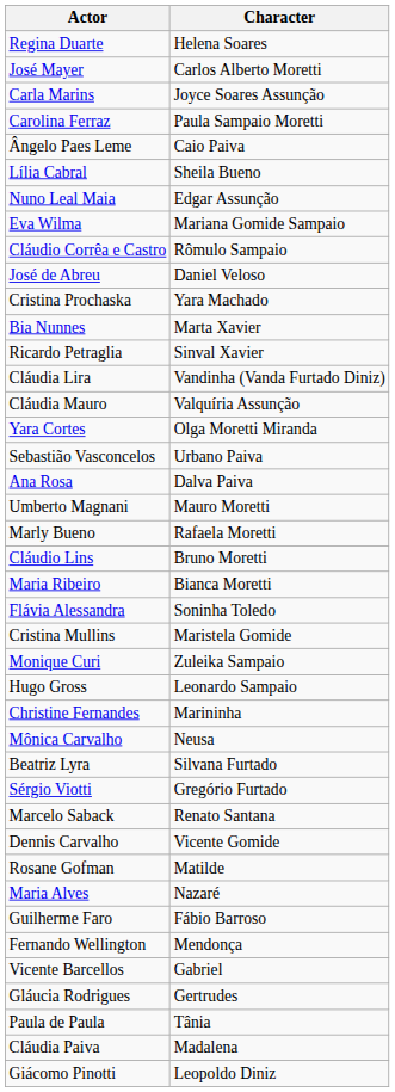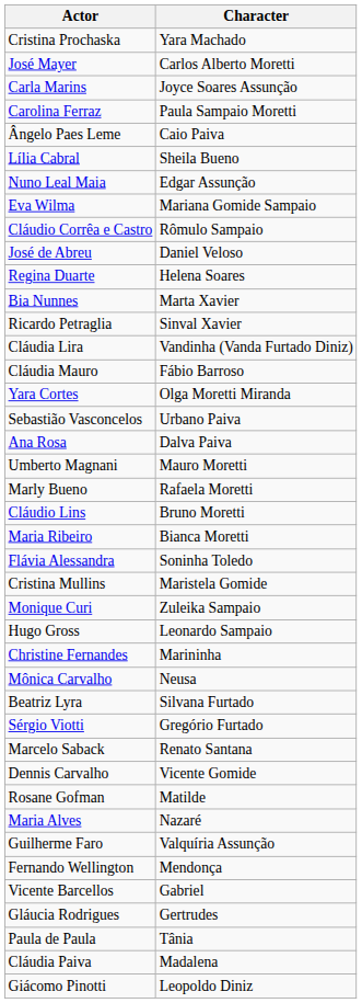rows swapped: Regina Duarte <-> Cristina Prochaska
Cláudia Mauro | Character: Valquíria Assunção -> Fábio Barroso
Guilherme Faro | Character: Fábio Barroso -> Valquíria Assunção
